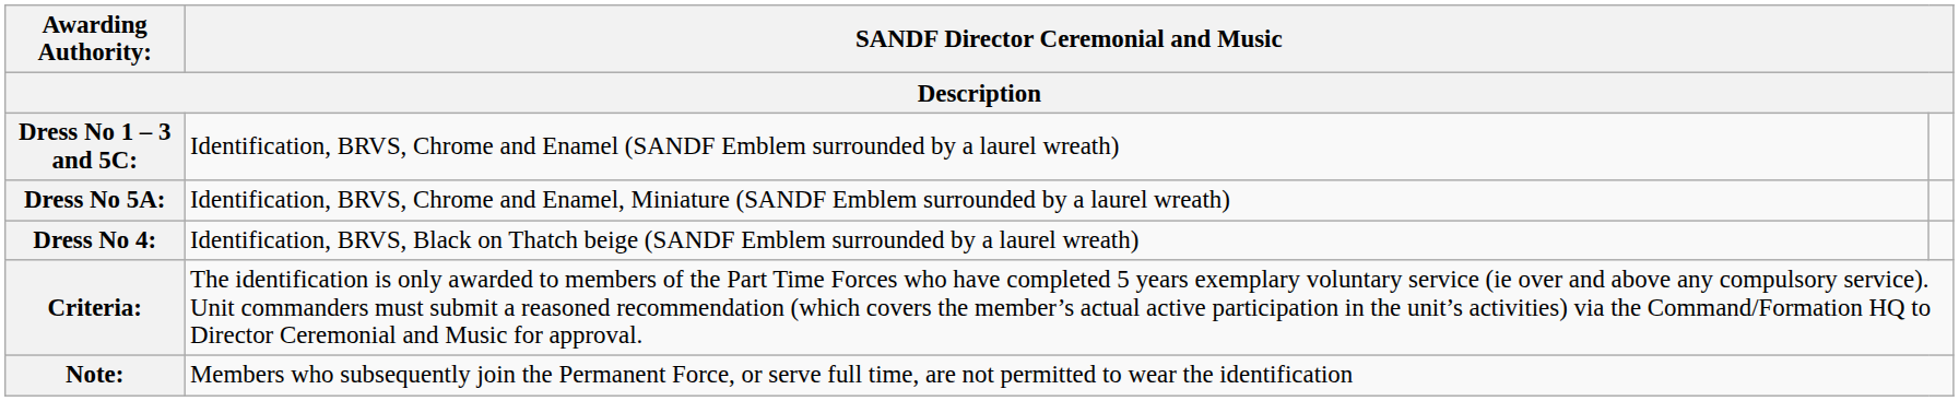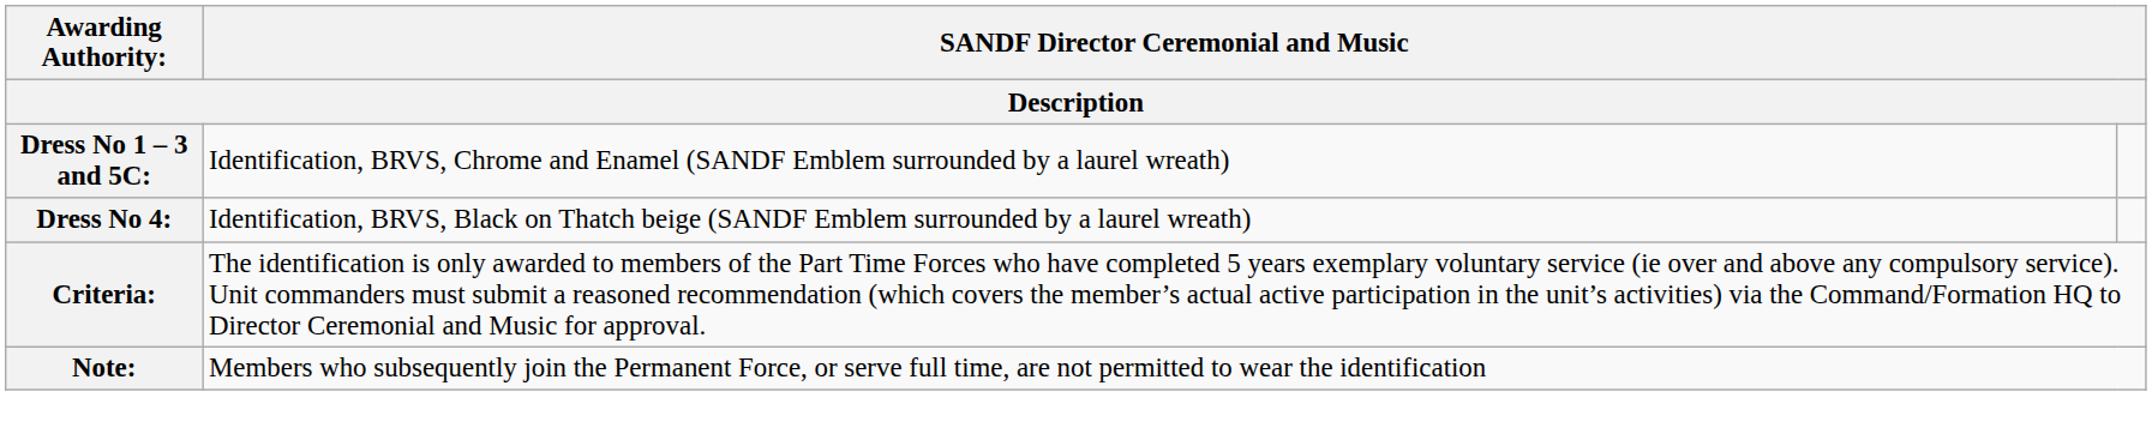- row: Dress No 5A: | Identification, BRVS, Chrome and Enamel, Miniature (SANDF Emblem surrounded by a laurel wreath)
